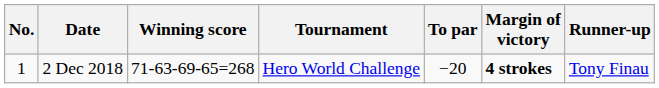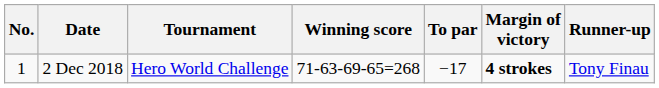columns swapped: Tournament <-> Winning score
2 Dec 2018 | To par: −20 -> −17
